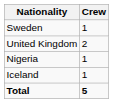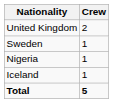rows swapped: Sweden <-> United Kingdom
